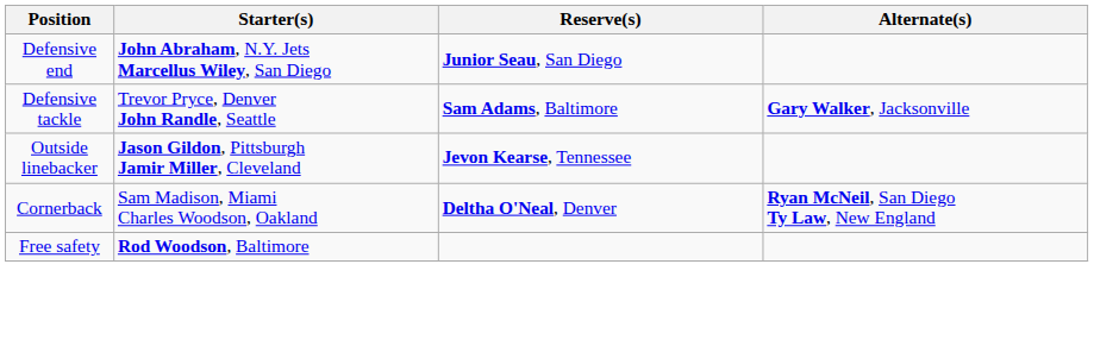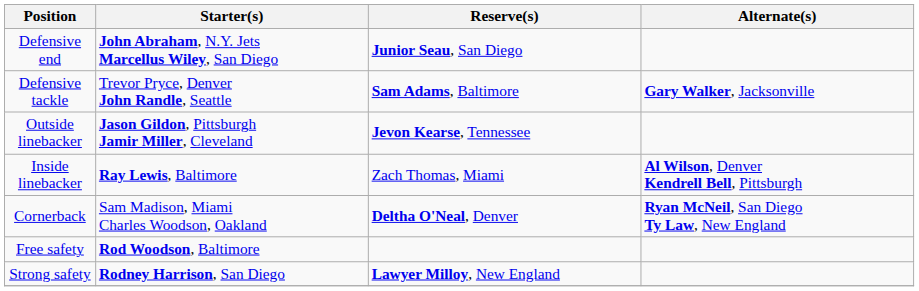+ row: Inside linebacker | Ray Lewis, Baltimore | Zach Thomas, Miami | Al Wilson, Denver Kendrell Bell, Pittsburgh
+ row: Strong safety | Rodney Harrison, San Diego | Lawyer Milloy, New England
